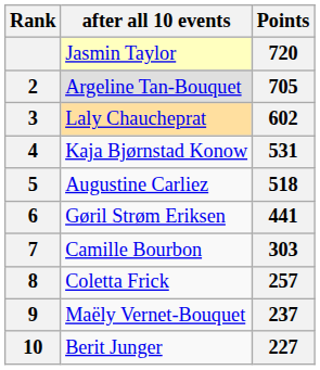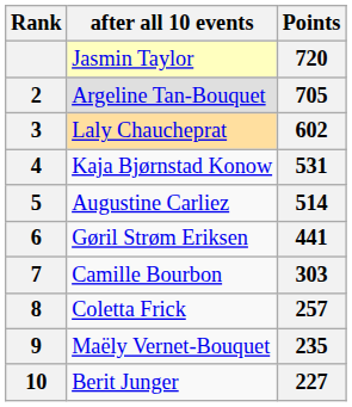Augustine Carliez | Points: 518 -> 514
Maëly Vernet-Bouquet | Points: 237 -> 235
